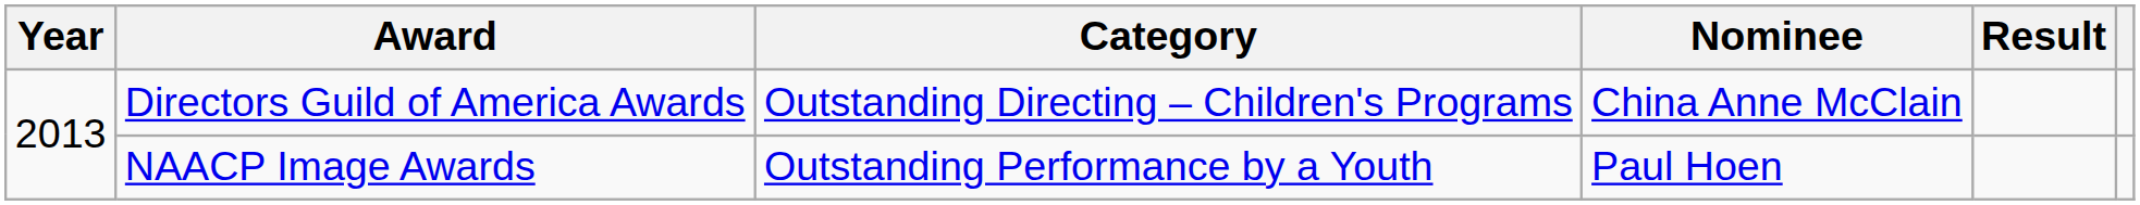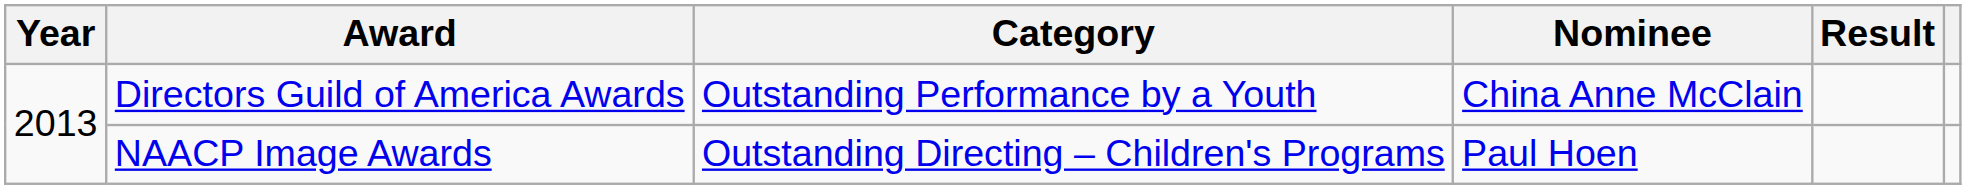Directors Guild of America Awards | Category: Outstanding Directing – Children's Programs -> Outstanding Performance by a Youth
NAACP Image Awards | Category: Outstanding Performance by a Youth -> Outstanding Directing – Children's Programs
